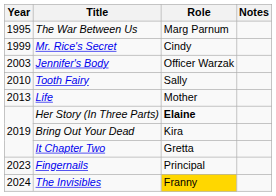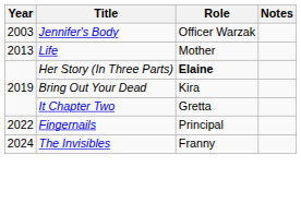- row: 1995 | The War Between Us | Marg Parnum
- row: 1999 | Mr. Rice's Secret | Cindy
- row: 2010 | Tooth Fairy | Sally
Fingernails | Year: 2023 -> 2022
The Invisibles | Role: gold background -> no background
